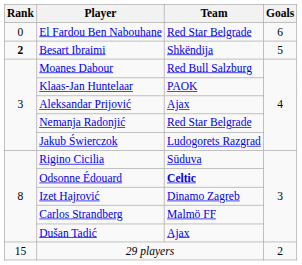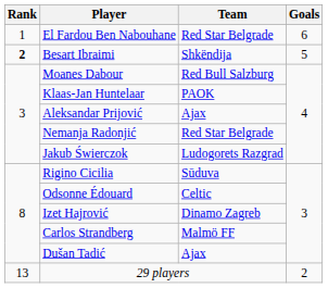El Fardou Ben Nabouhane | Rank: 0 -> 1
Odsonne Édouard | Team: bold -> normal
29 players | Rank: 15 -> 13
